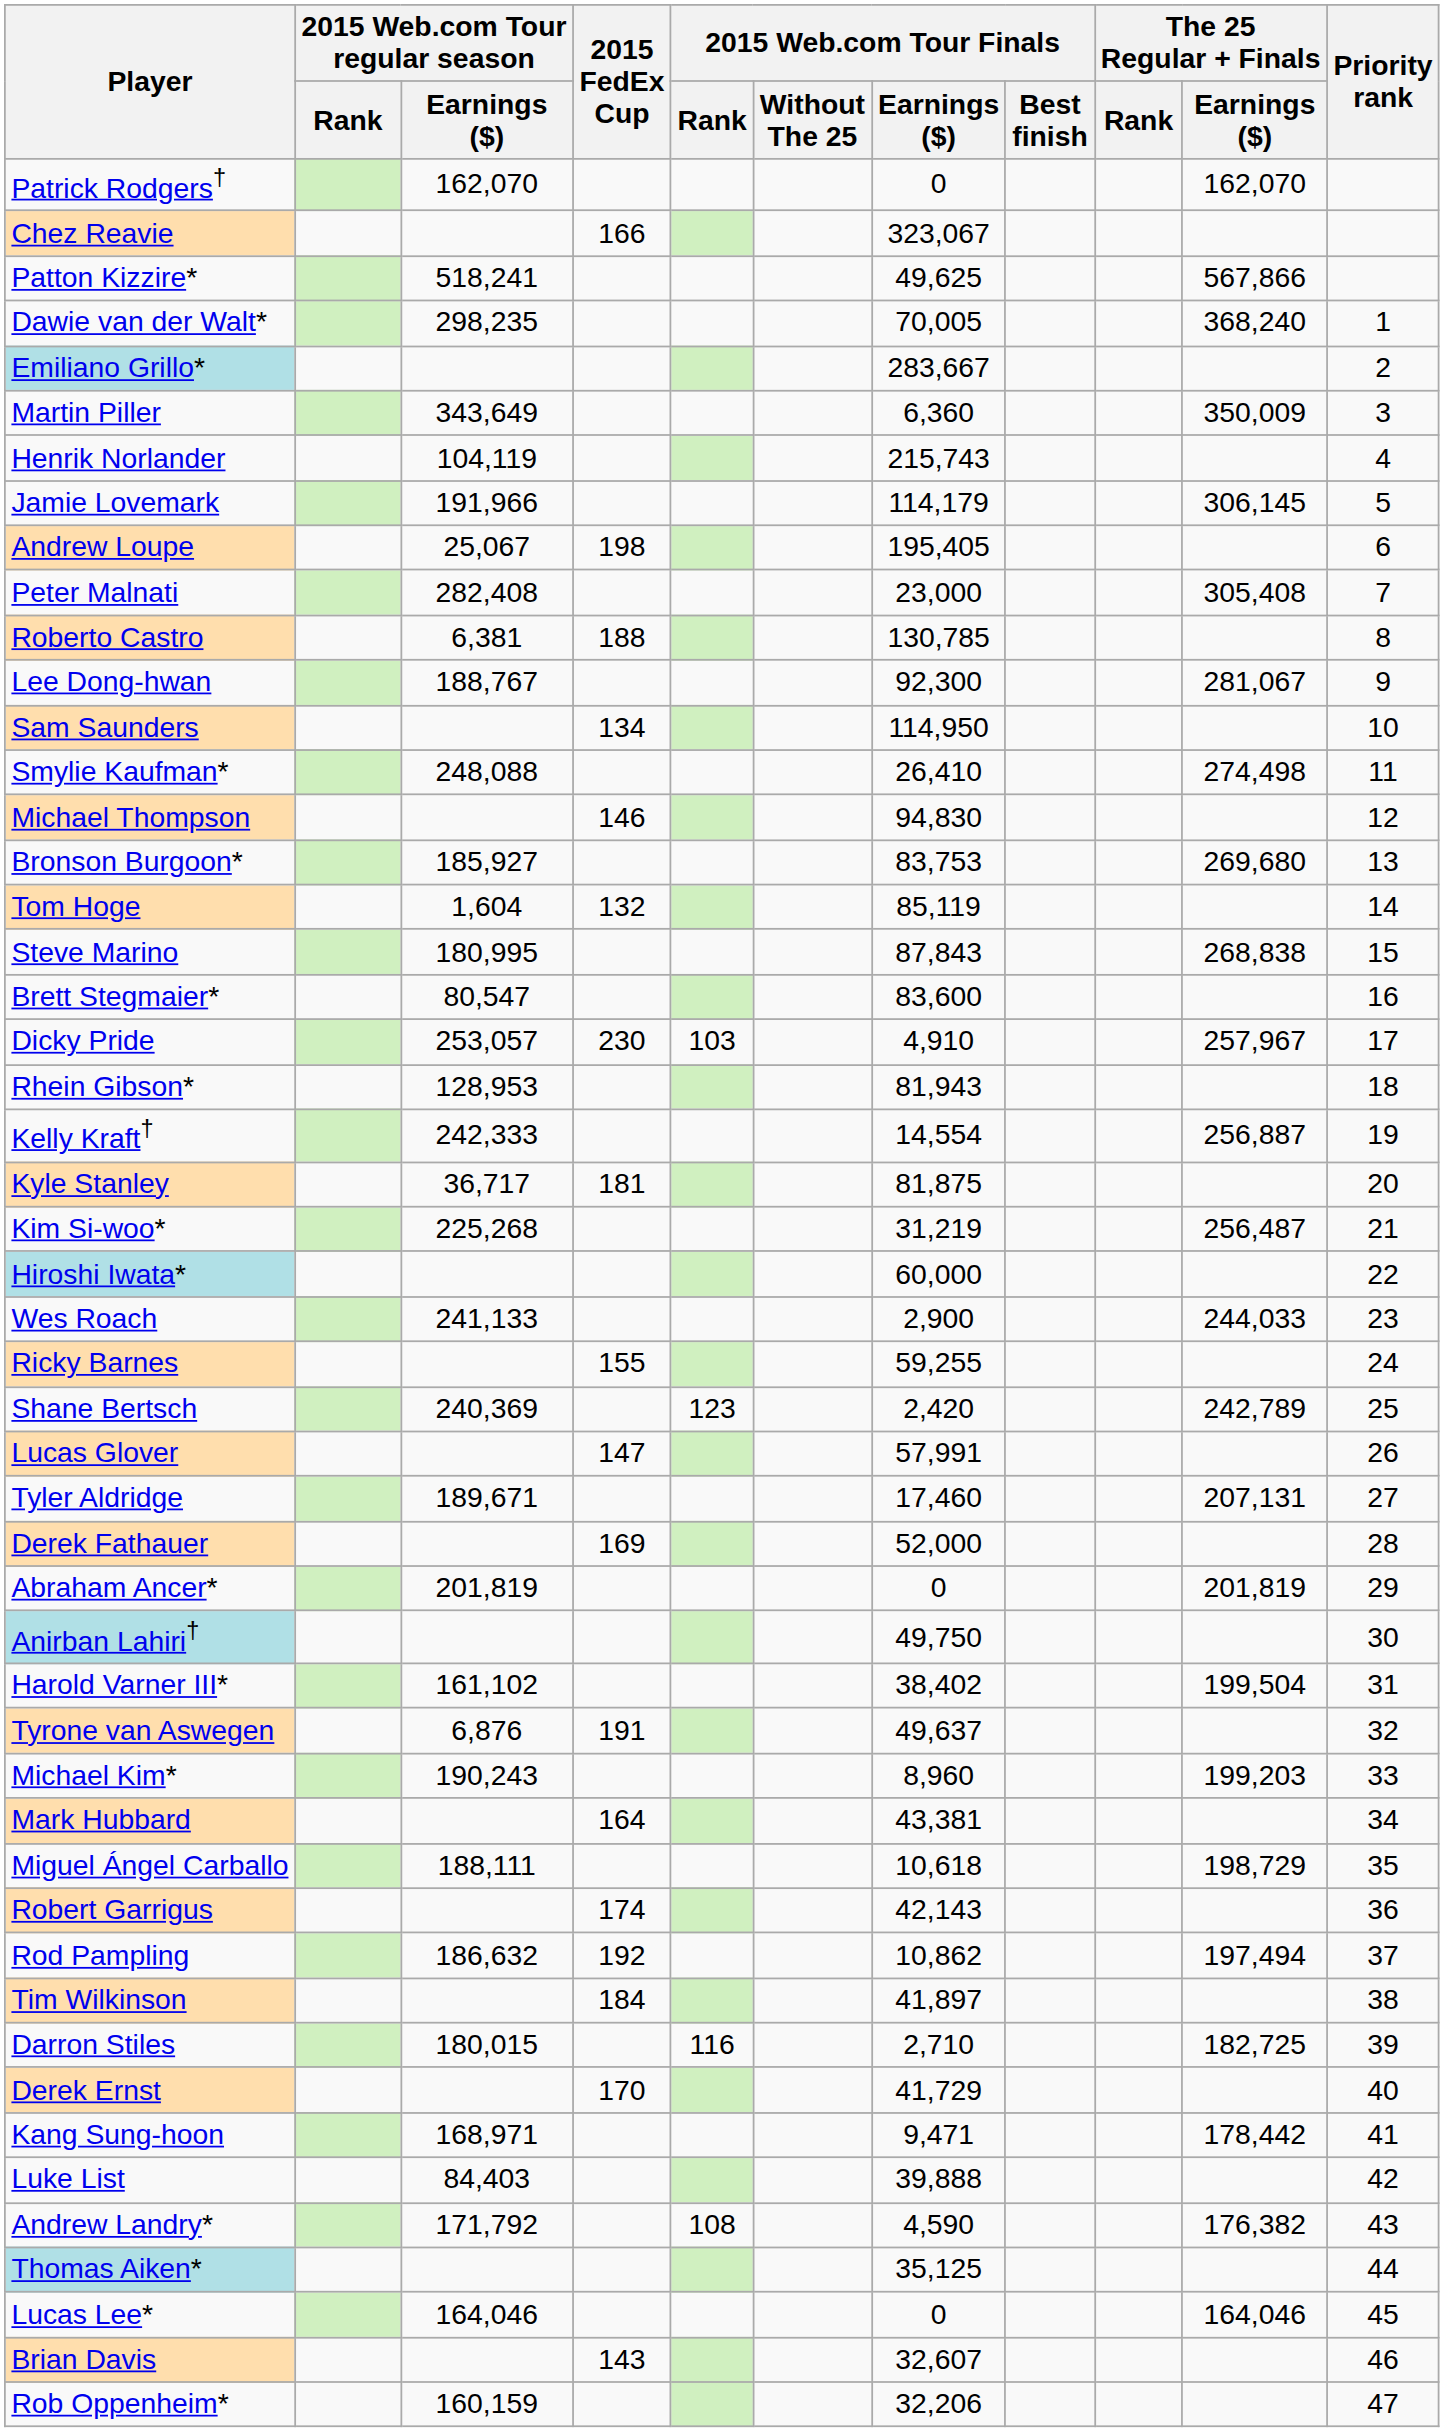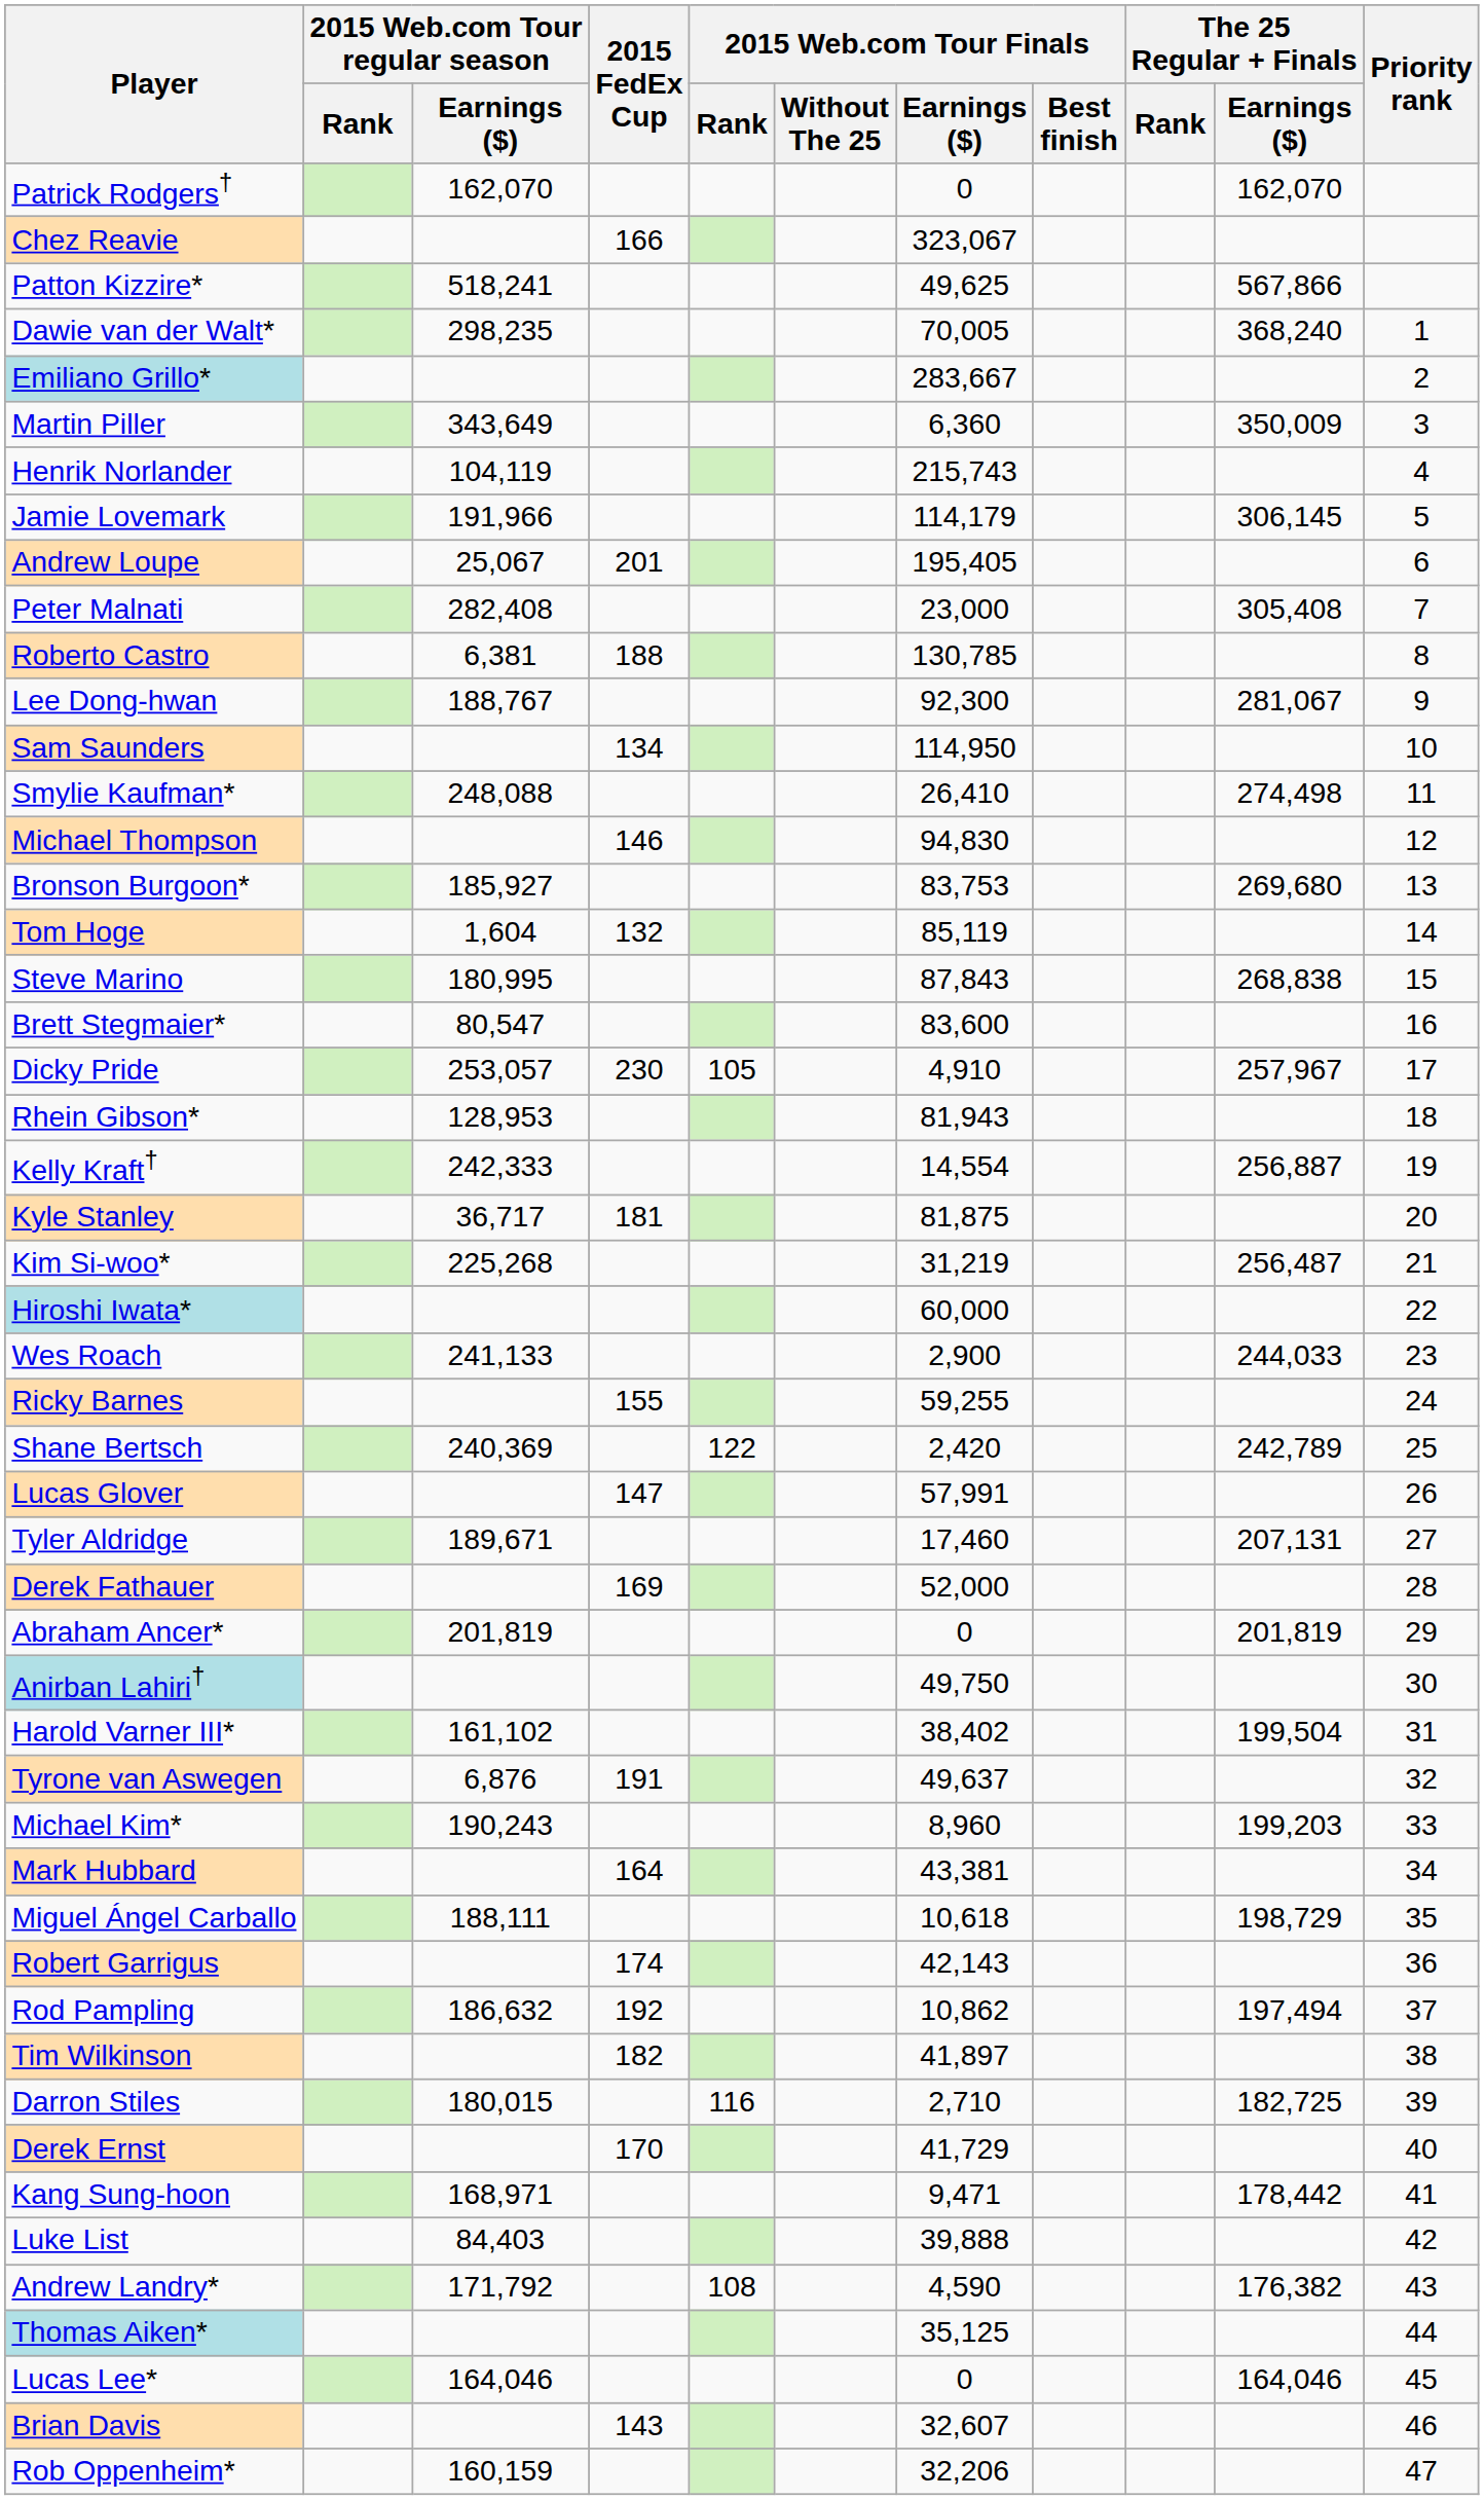Andrew Loupe | 2015 FedEx Cup: 198 -> 201
Dicky Pride | 2015 Web.com Tour Finals / Rank: 103 -> 105
Shane Bertsch | 2015 Web.com Tour Finals / Rank: 123 -> 122
Tim Wilkinson | 2015 FedEx Cup: 184 -> 182
